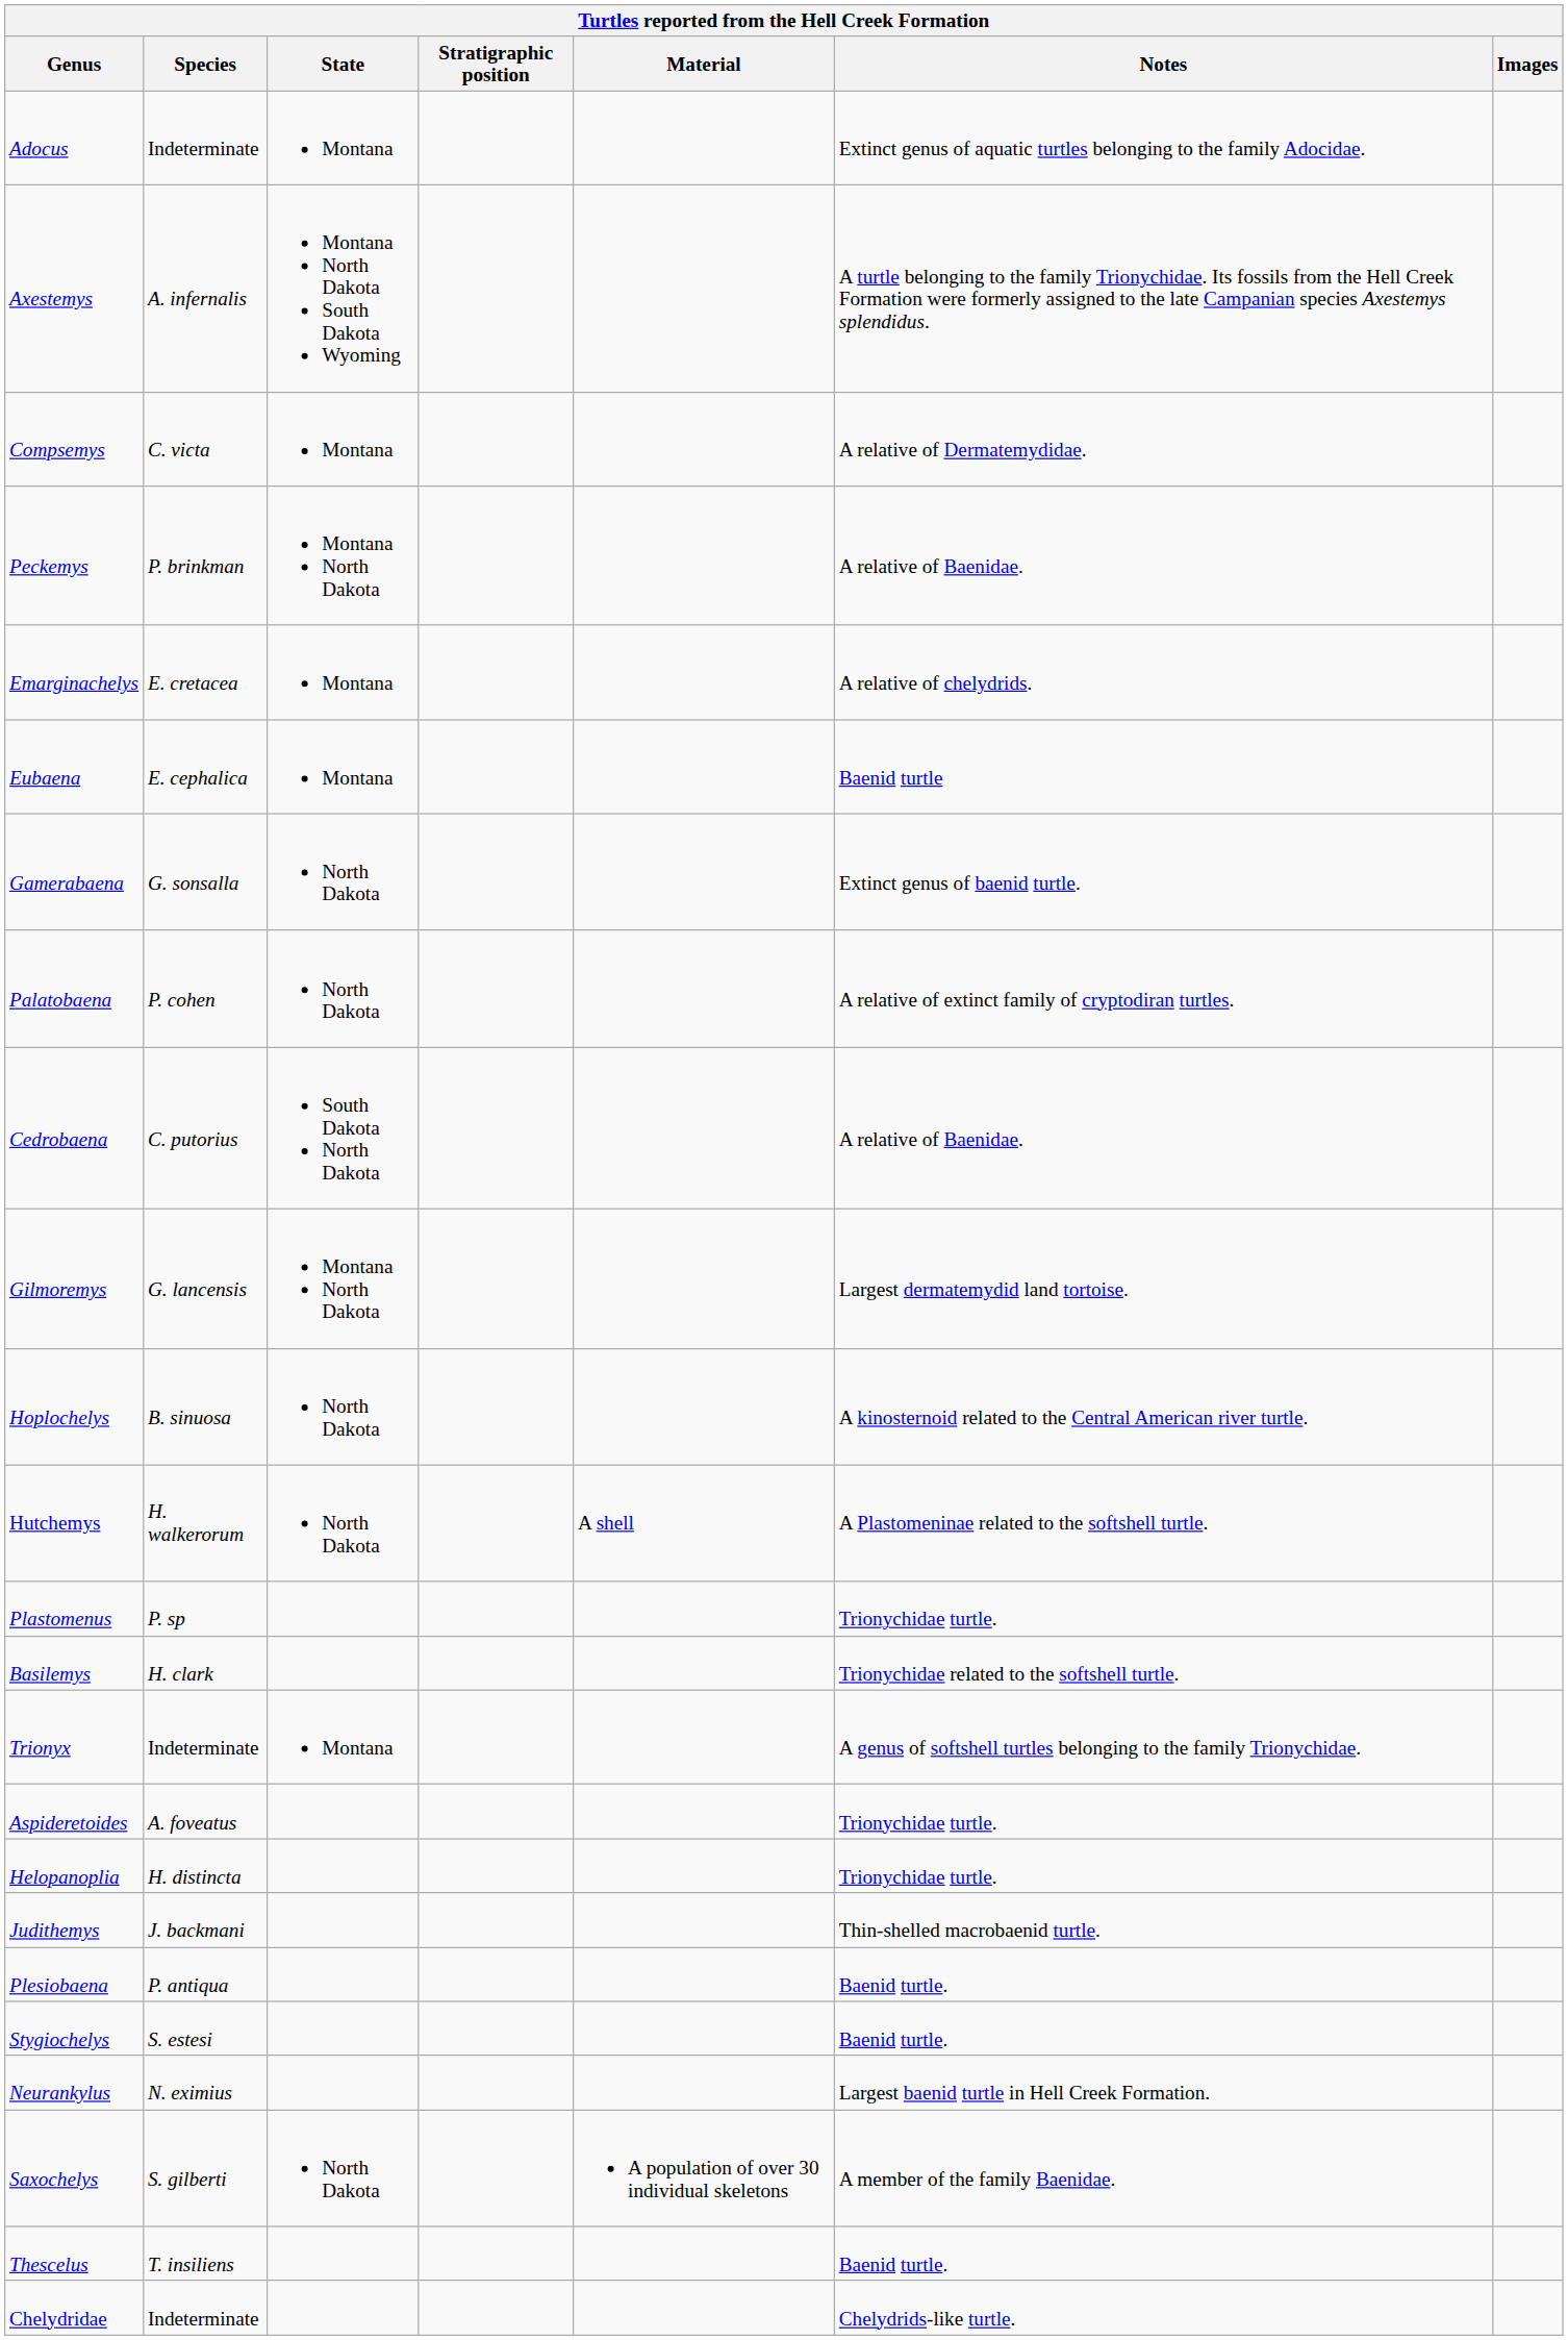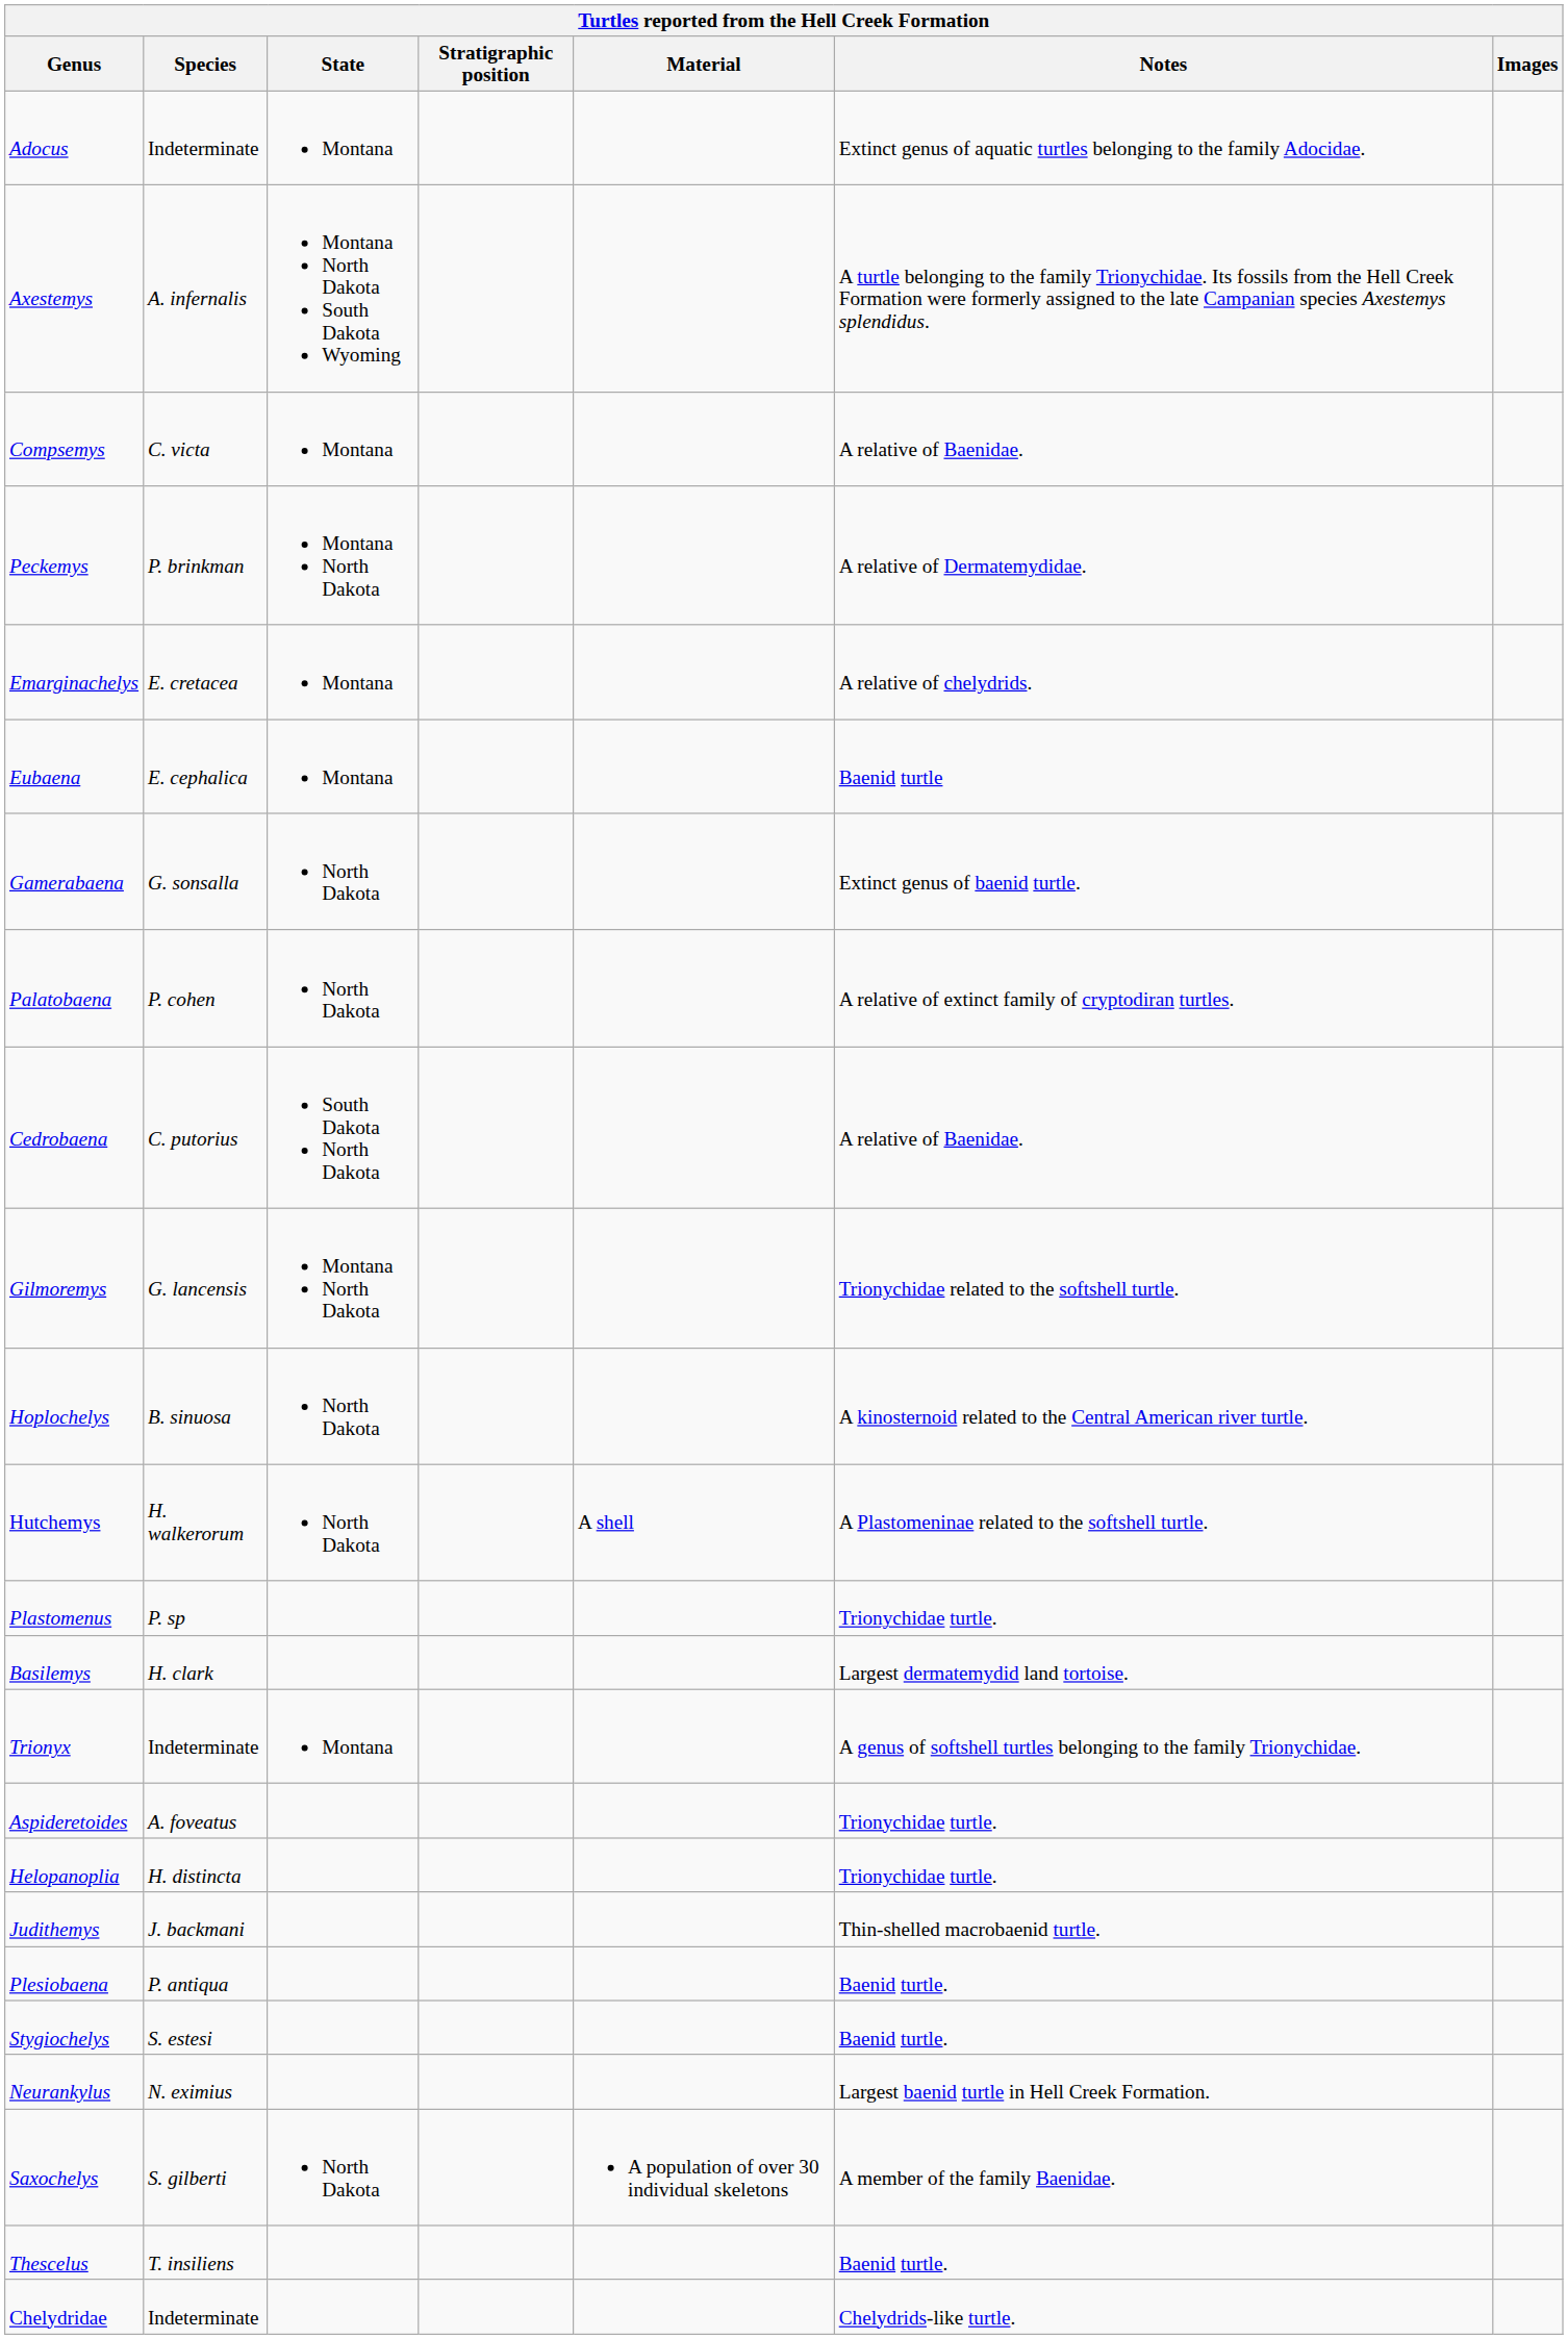Compsemys | Notes: A relative of Dermatemydidae. -> A relative of Baenidae.
Peckemys | Notes: A relative of Baenidae. -> A relative of Dermatemydidae.
Gilmoremys | Notes: Largest dermatemydid land tortoise. -> Trionychidae related to the softshell turtle.
Basilemys | Notes: Trionychidae related to the softshell turtle. -> Largest dermatemydid land tortoise.
